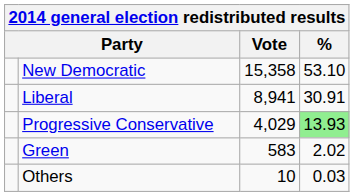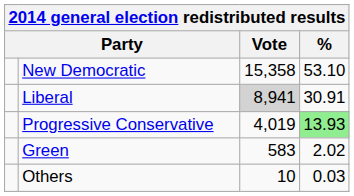Liberal | Vote: no background -> lightgrey background
Progressive Conservative | Vote: 4,029 -> 4,019
